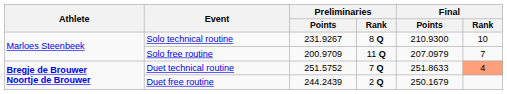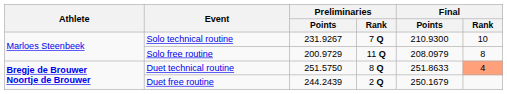Solo technical routine | Preliminaries / Rank: 8 Q -> 7 Q
Solo free routine | Preliminaries / Points: 200.9709 -> 200.9729
Solo free routine | Final / Points: 207.0979 -> 208.0979
Solo free routine | Final / Rank: 7 -> 8
Duet technical routine | Preliminaries / Points: 251.5752 -> 251.5750
Duet technical routine | Preliminaries / Rank: 7 Q -> 8 Q
